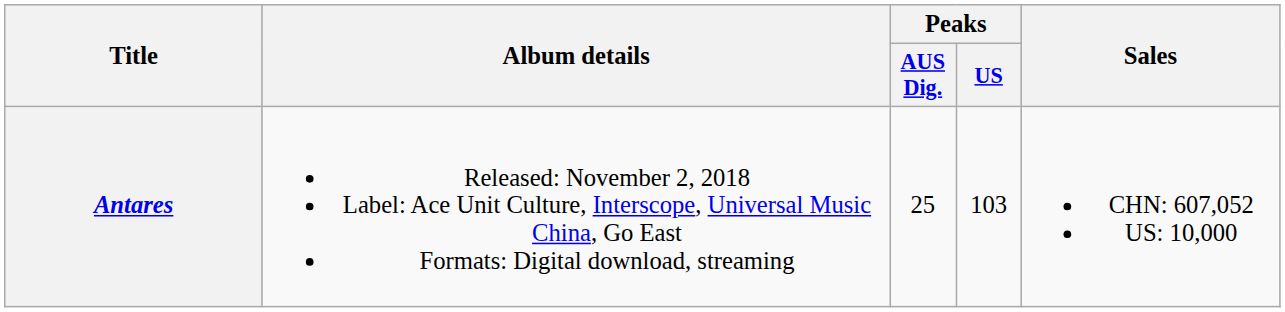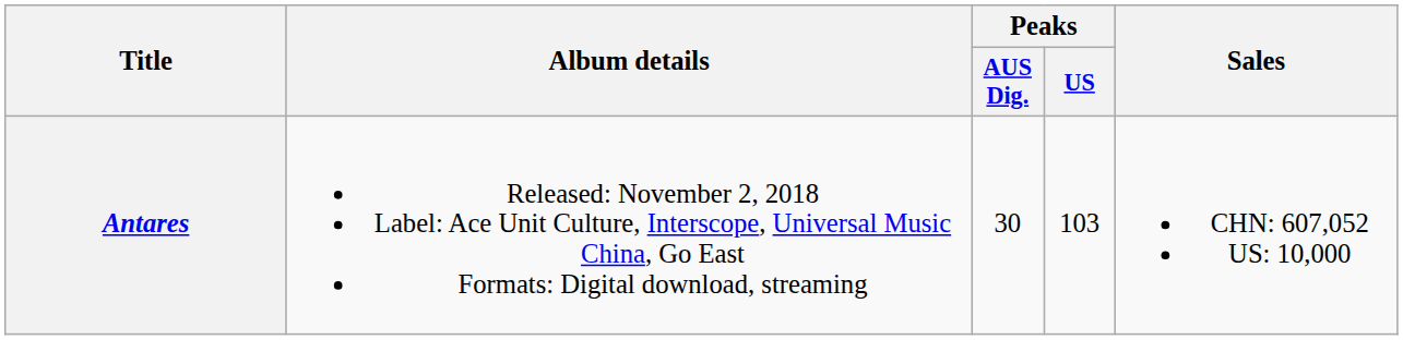Antares | Peaks / AUS Dig.: 25 -> 30
